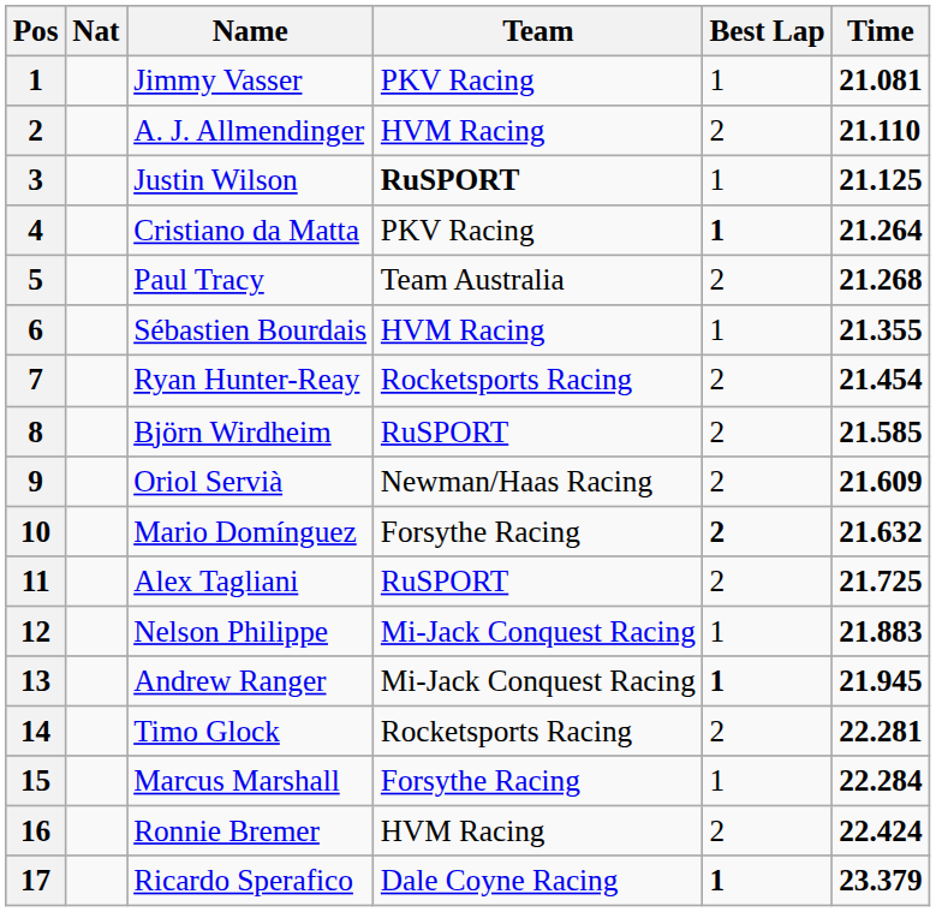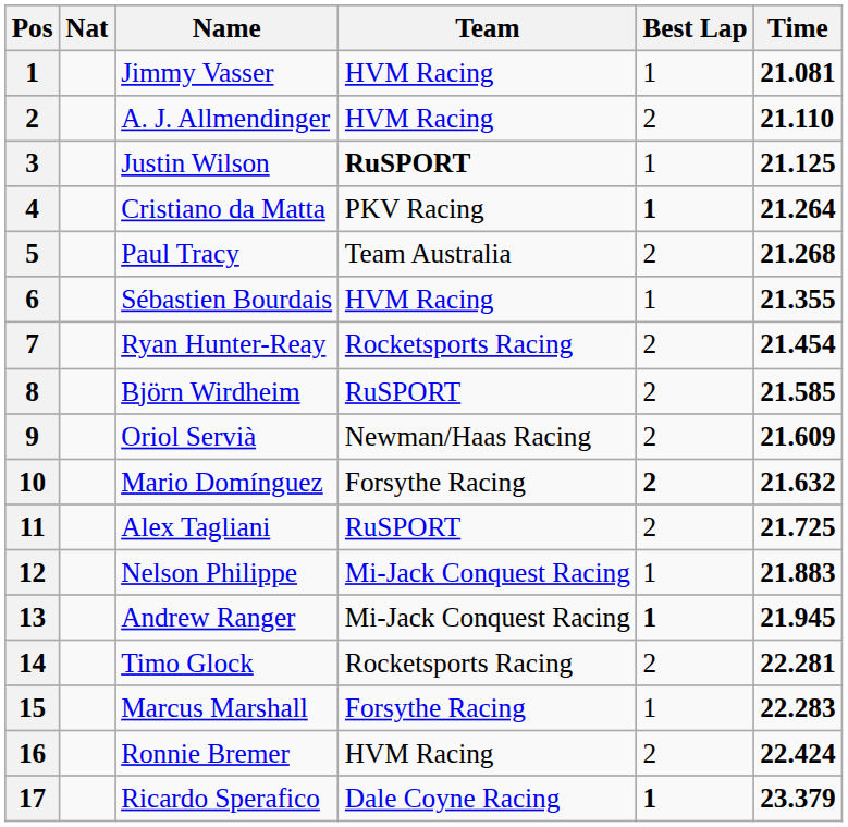Jimmy Vasser | Team: PKV Racing -> HVM Racing
Marcus Marshall | Time: 22.284 -> 22.283
